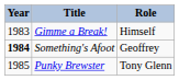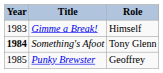Something's Afoot | Role: Geoffrey -> Tony Glenn
Punky Brewster | Role: Tony Glenn -> Geoffrey
